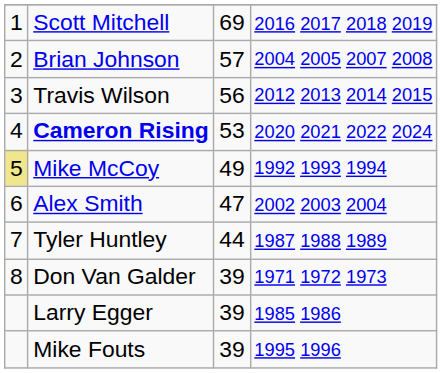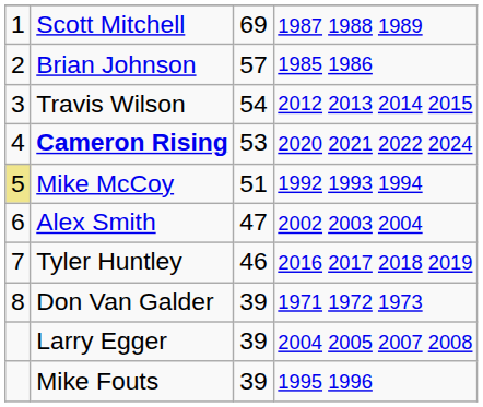Scott Mitchell | column 4: 2016 2017 2018 2019 -> 1987 1988 1989
Brian Johnson | column 4: 2004 2005 2007 2008 -> 1985 1986
Travis Wilson | column 3: 56 -> 54
Mike McCoy | column 3: 49 -> 51
Tyler Huntley | column 3: 44 -> 46
Tyler Huntley | column 4: 1987 1988 1989 -> 2016 2017 2018 2019
Larry Egger | column 4: 1985 1986 -> 2004 2005 2007 2008
